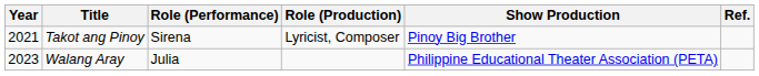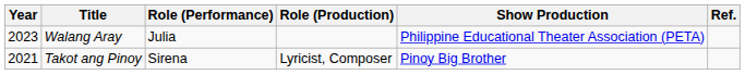rows swapped: Takot ang Pinoy <-> Walang Aray
